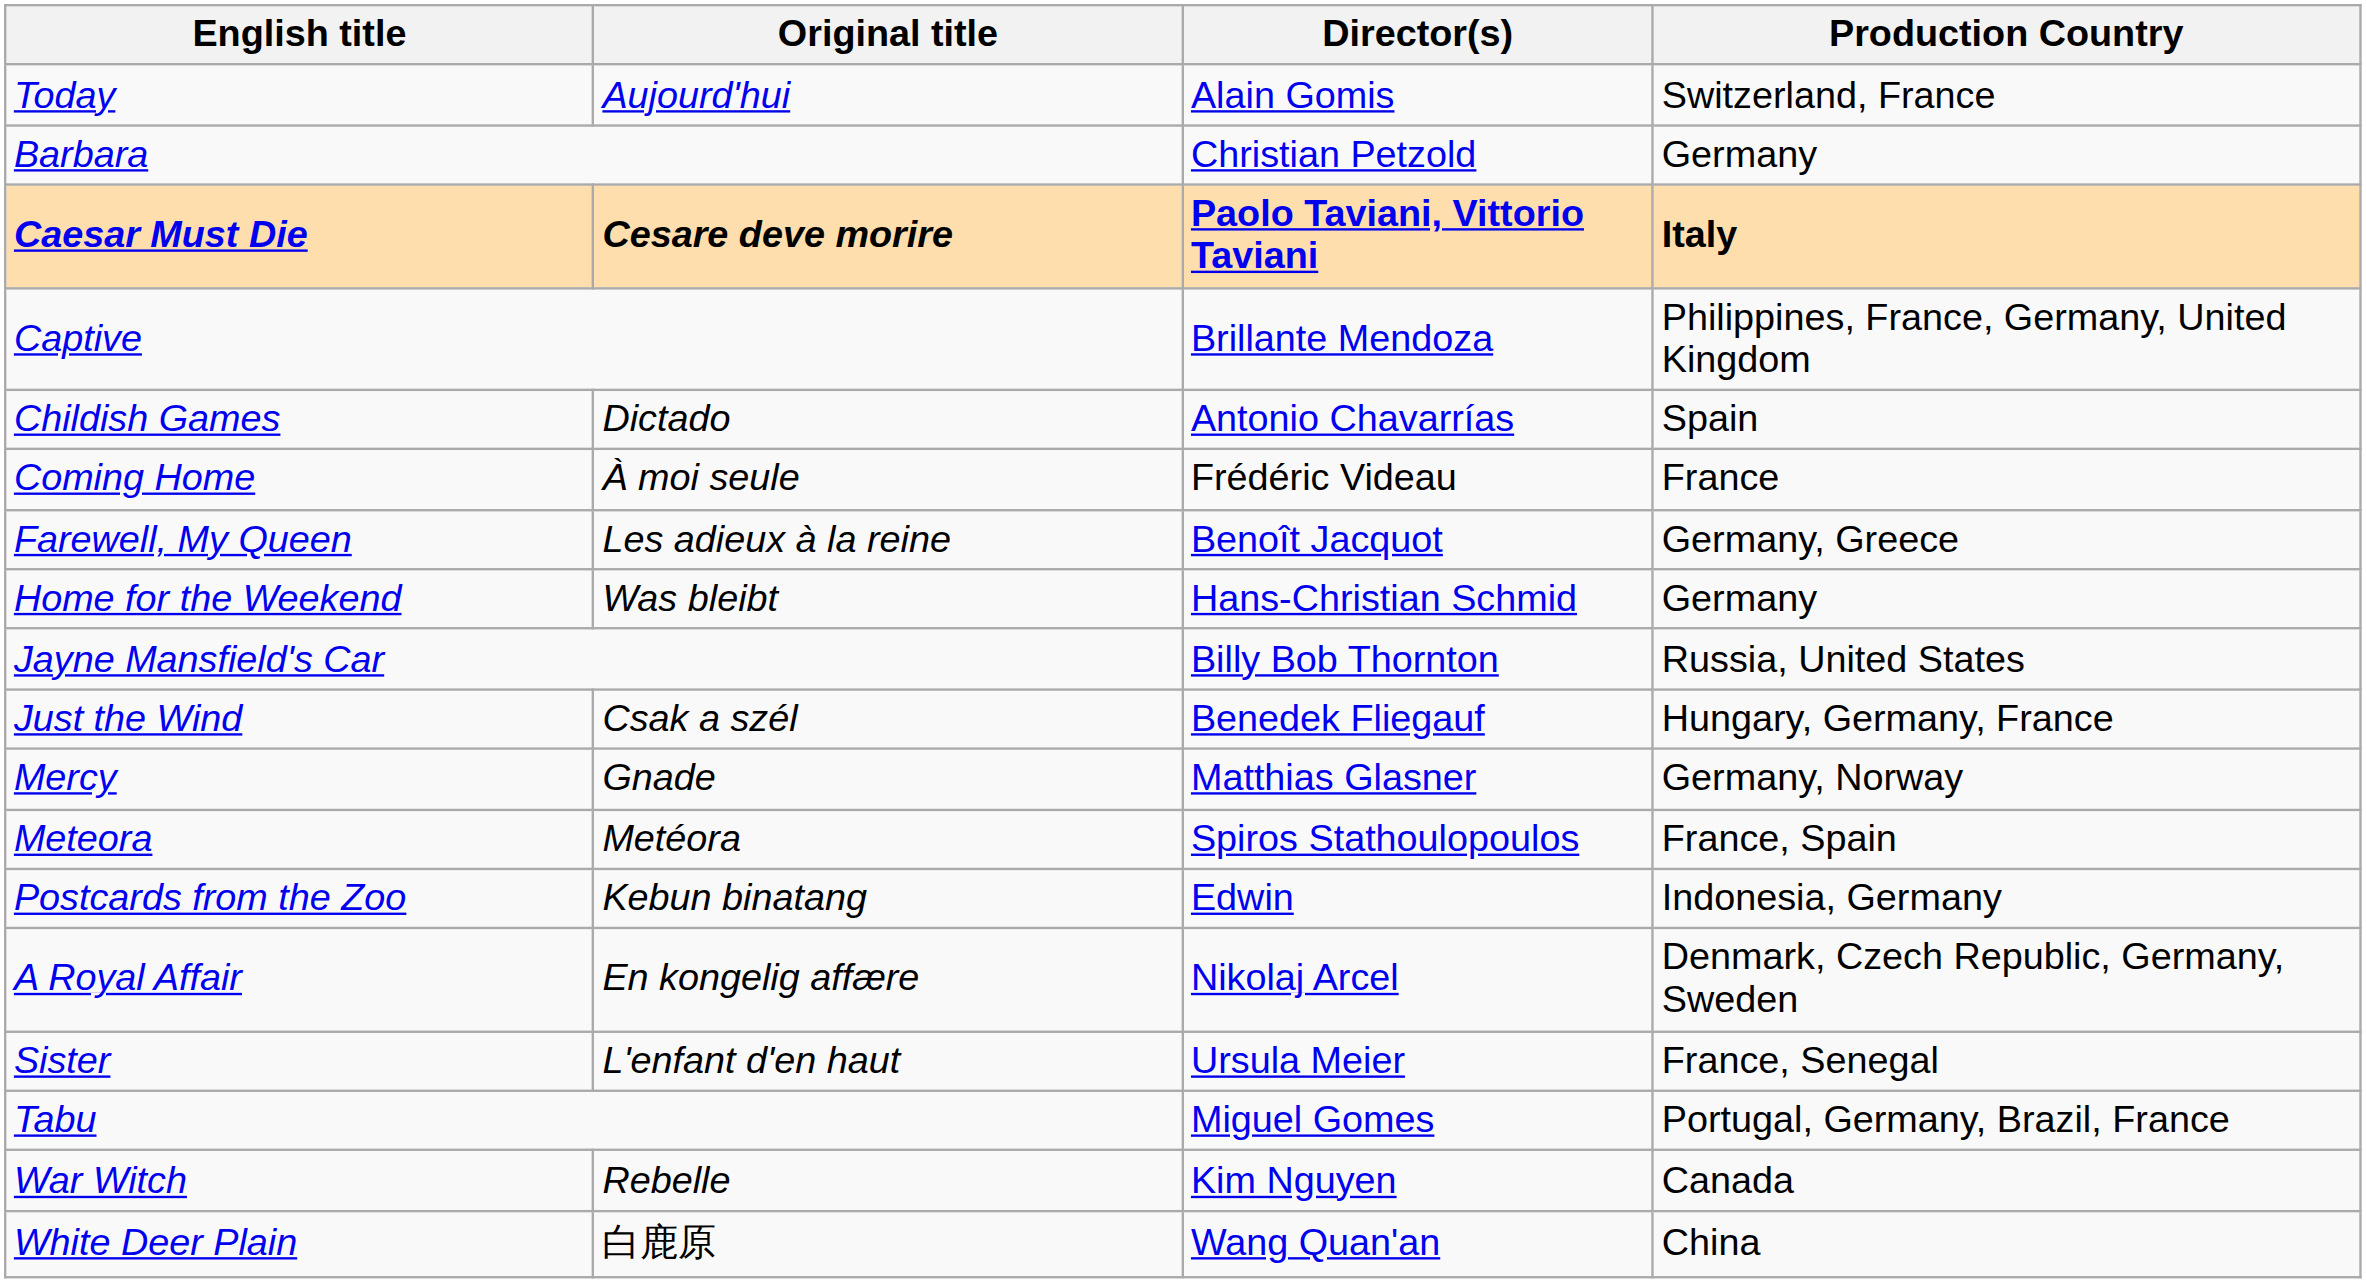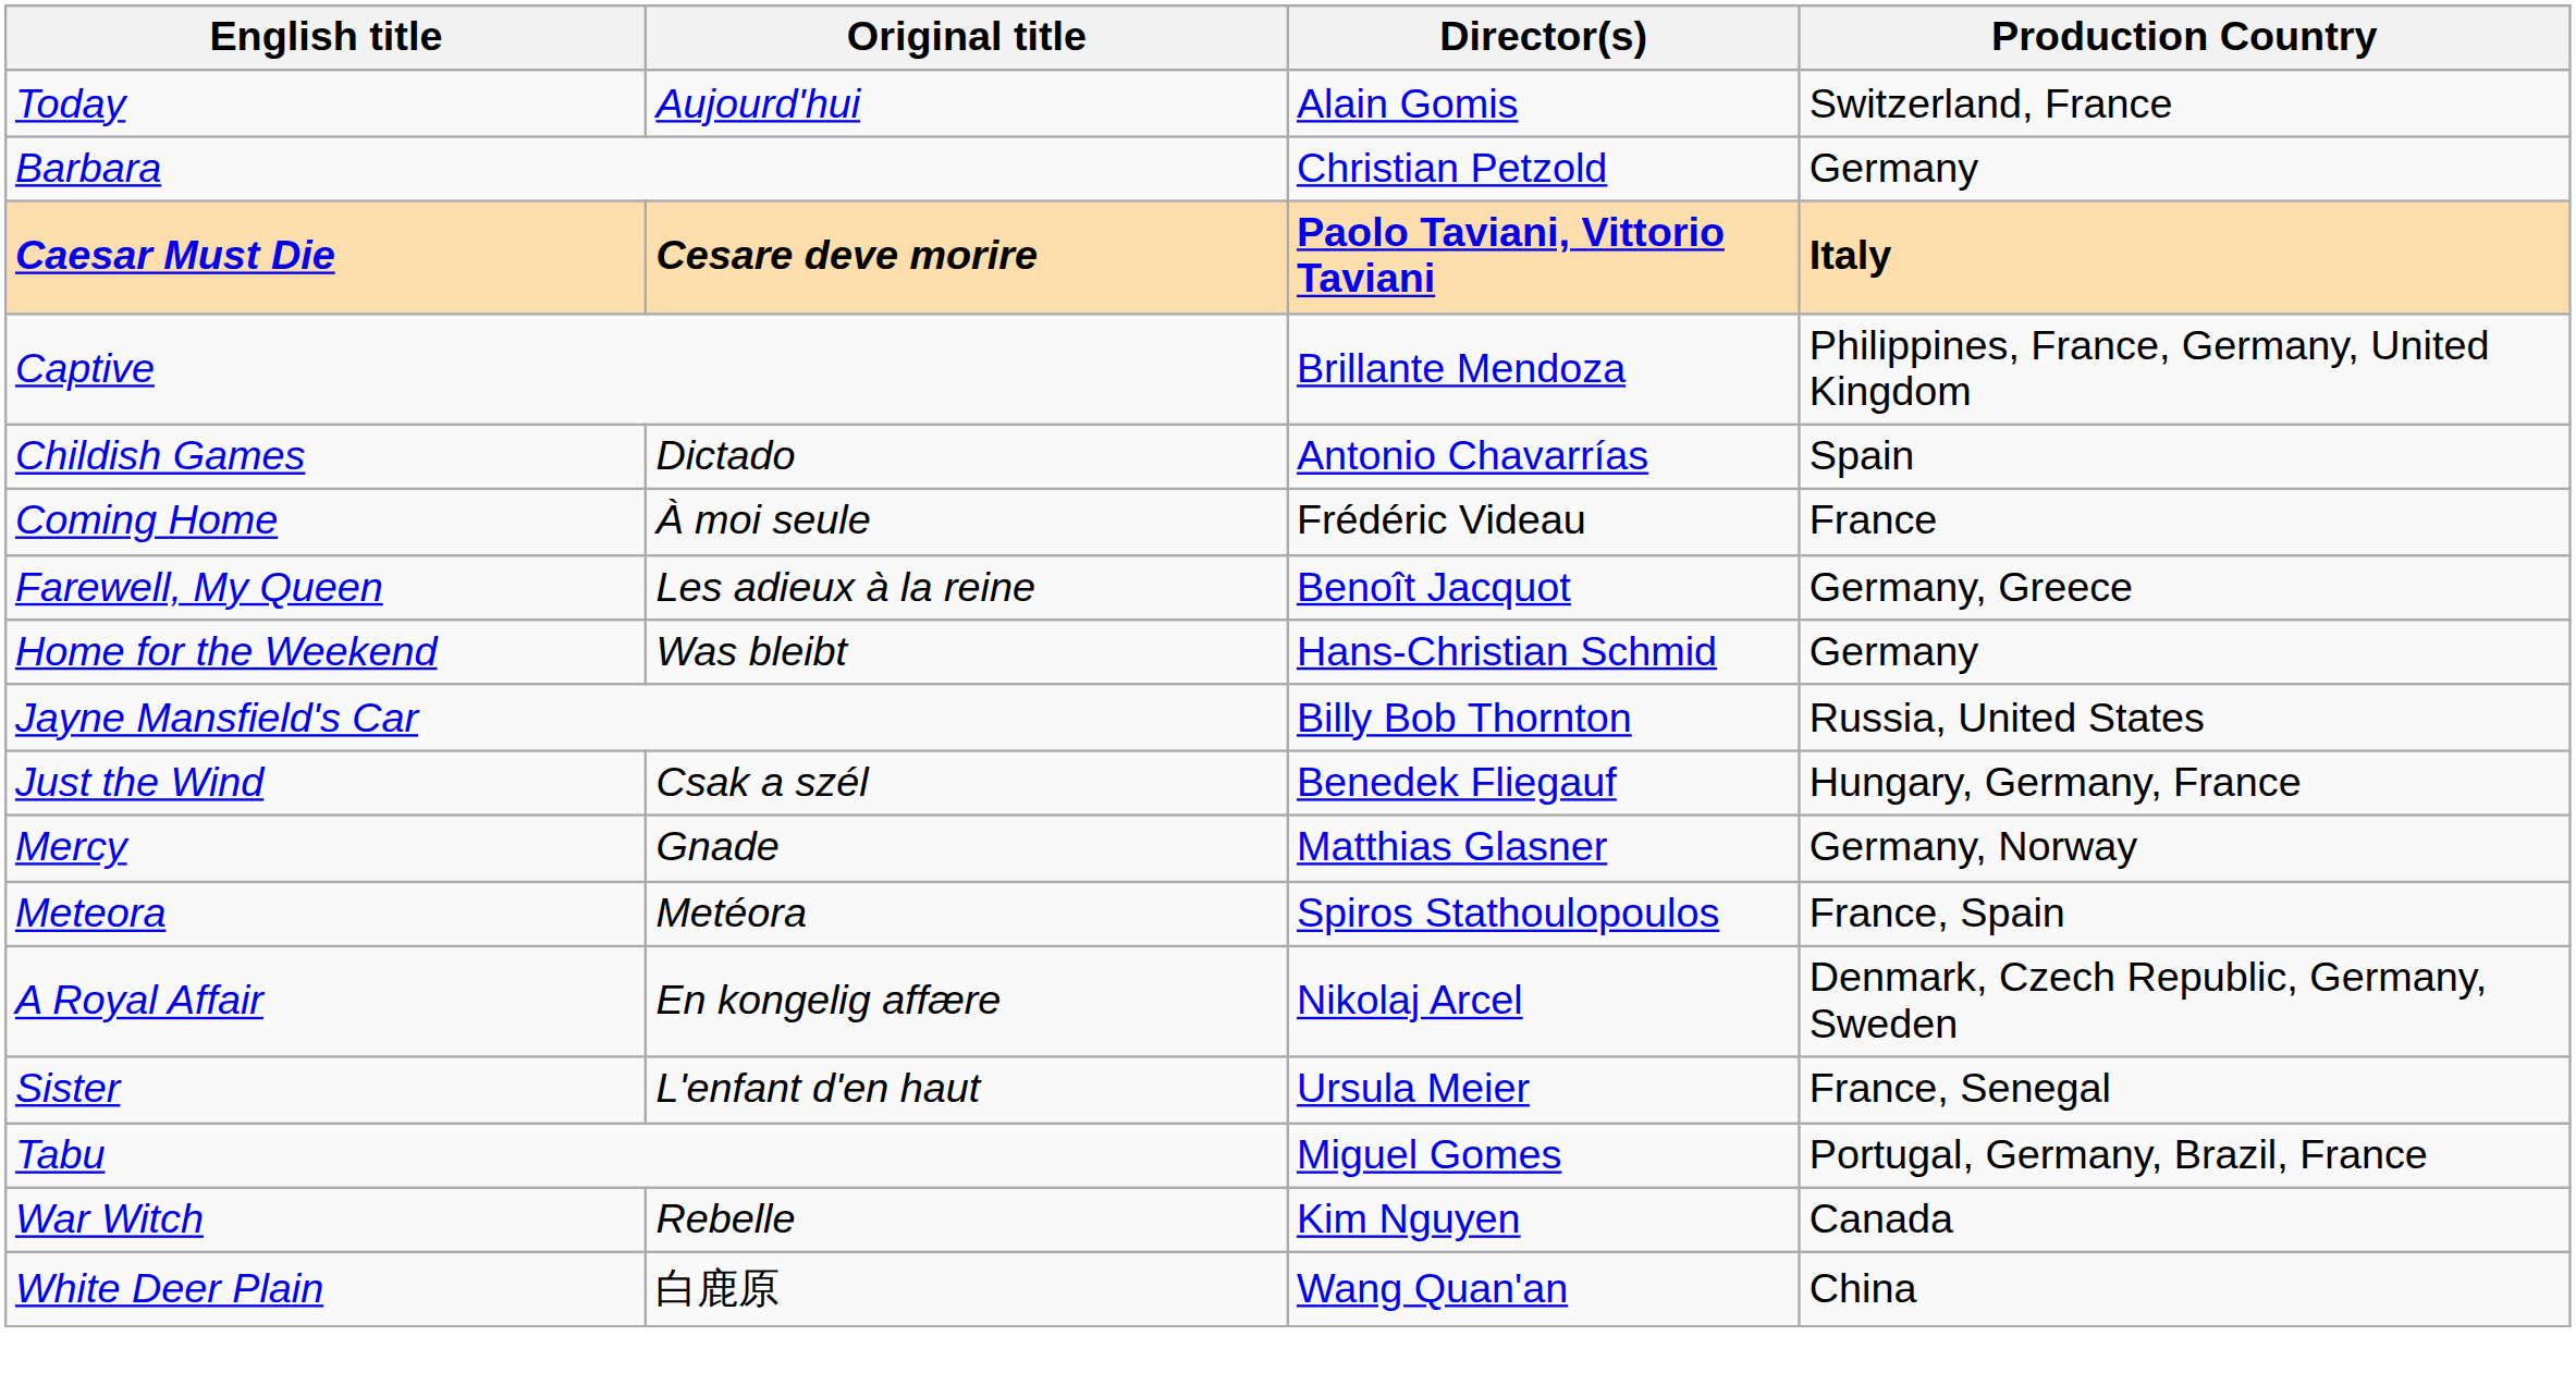- row: Postcards from the Zoo | Kebun binatang | Edwin | Indonesia, Germany
